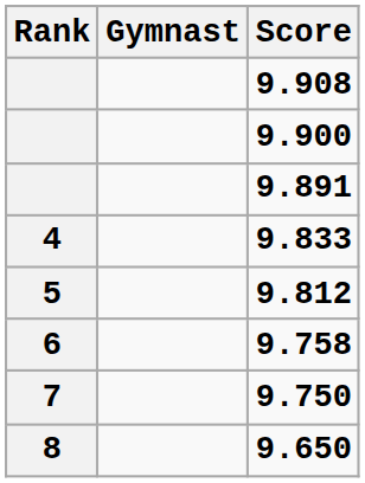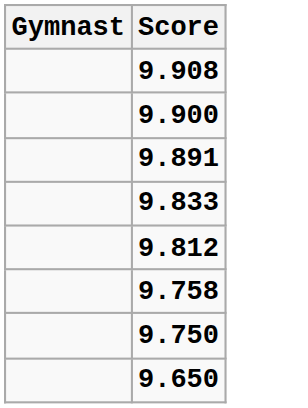- column: Rank | 4 | 5 | 6 | 7 | 8
